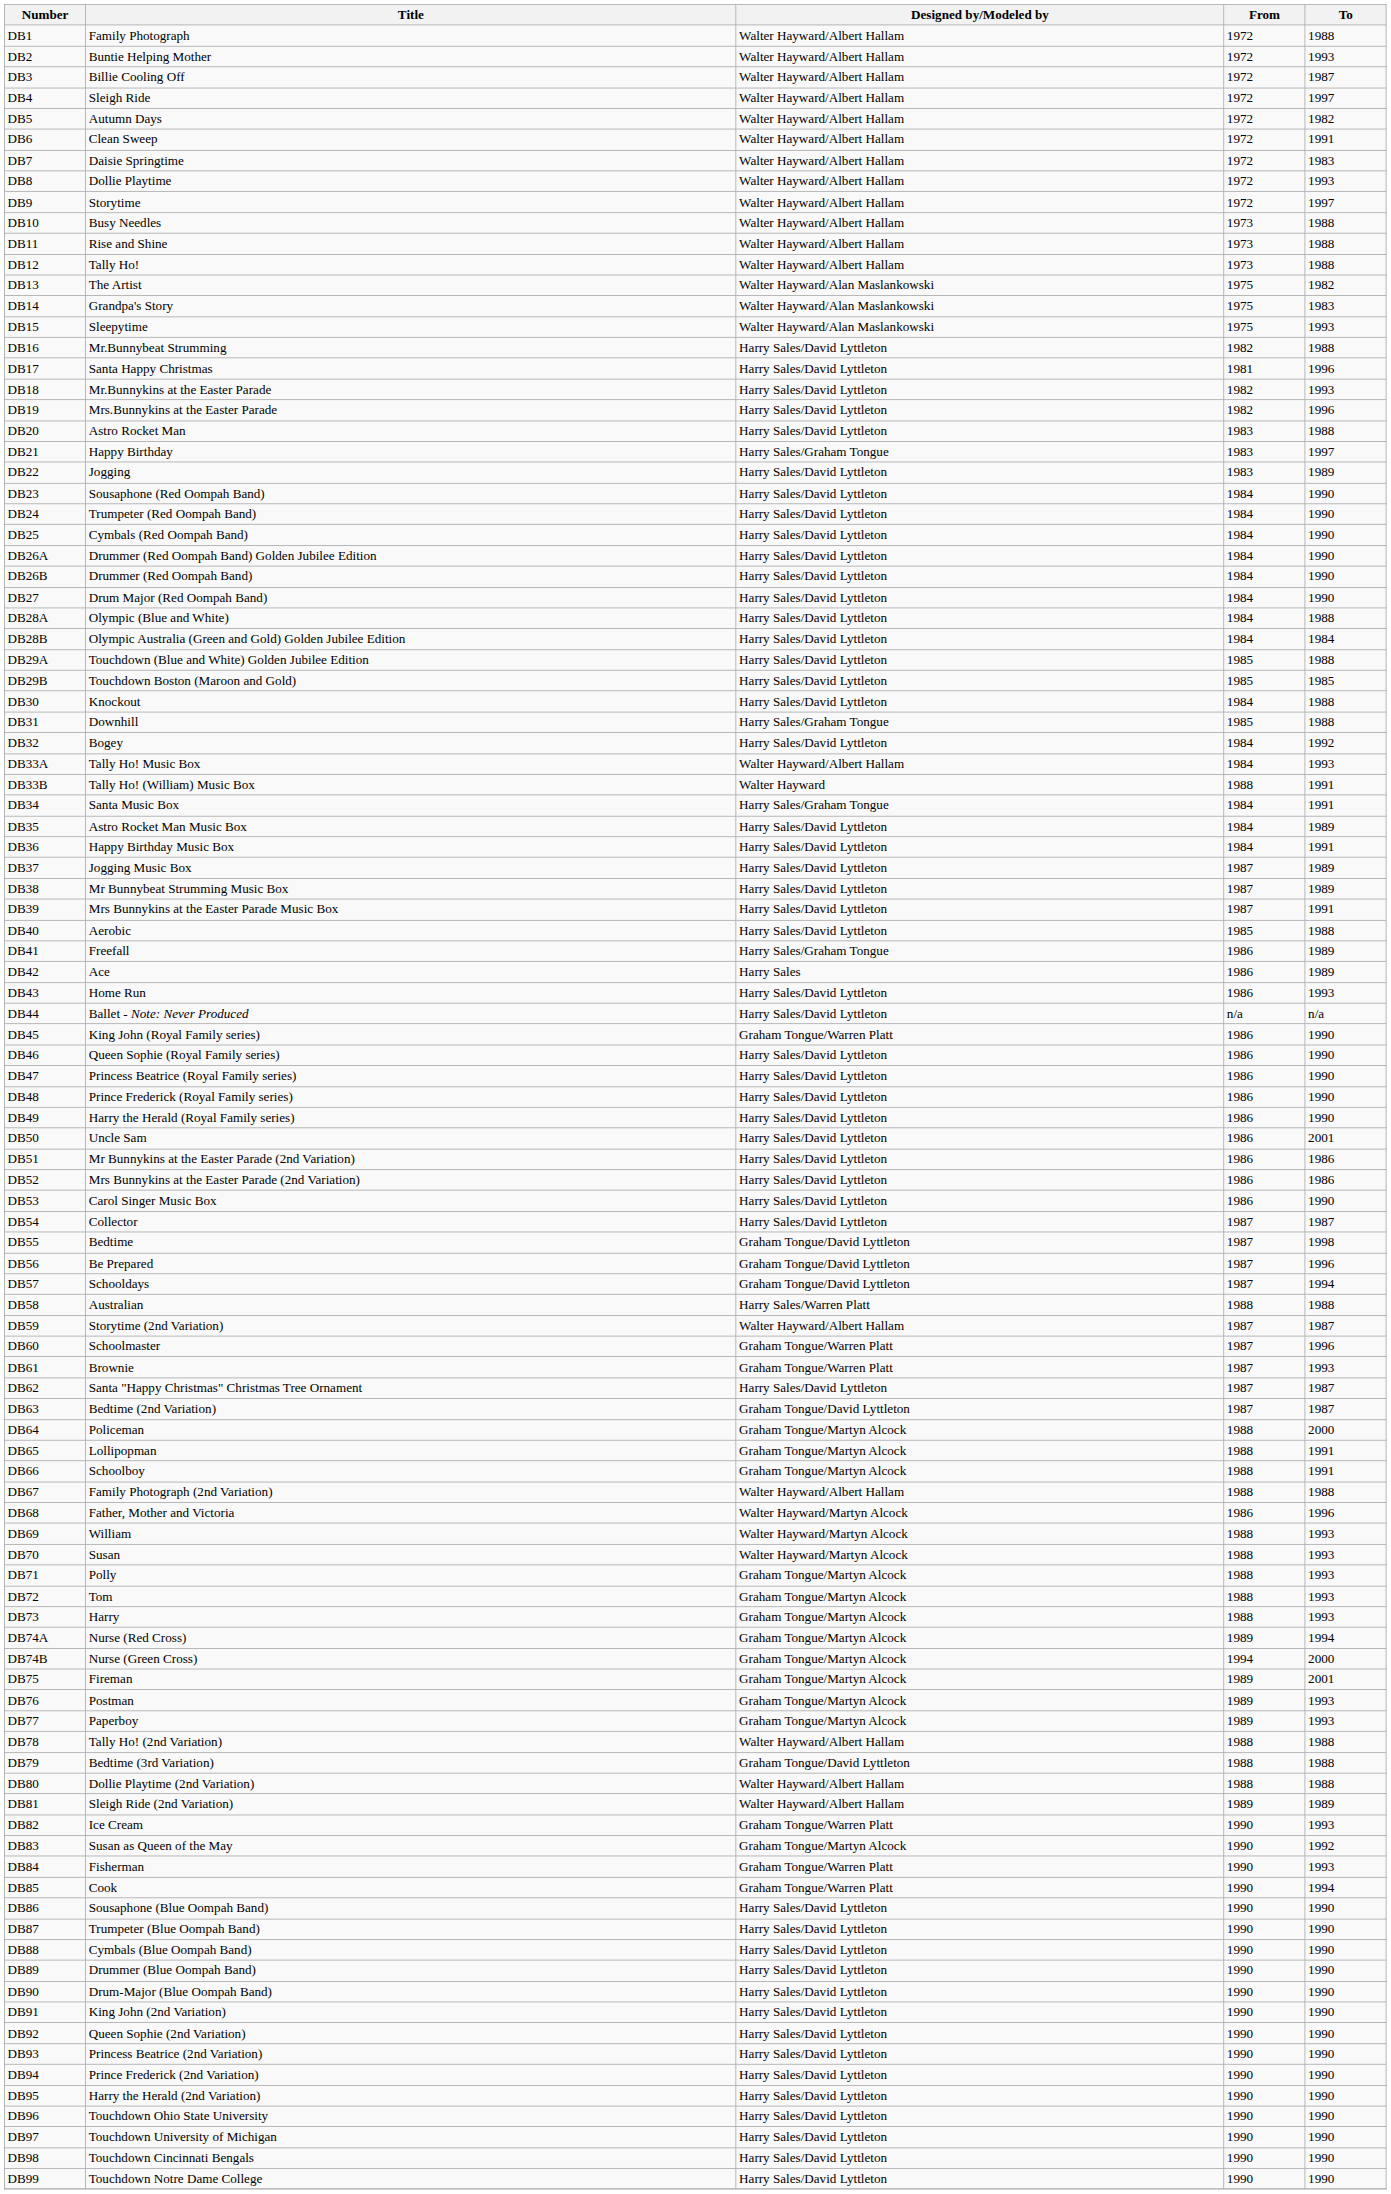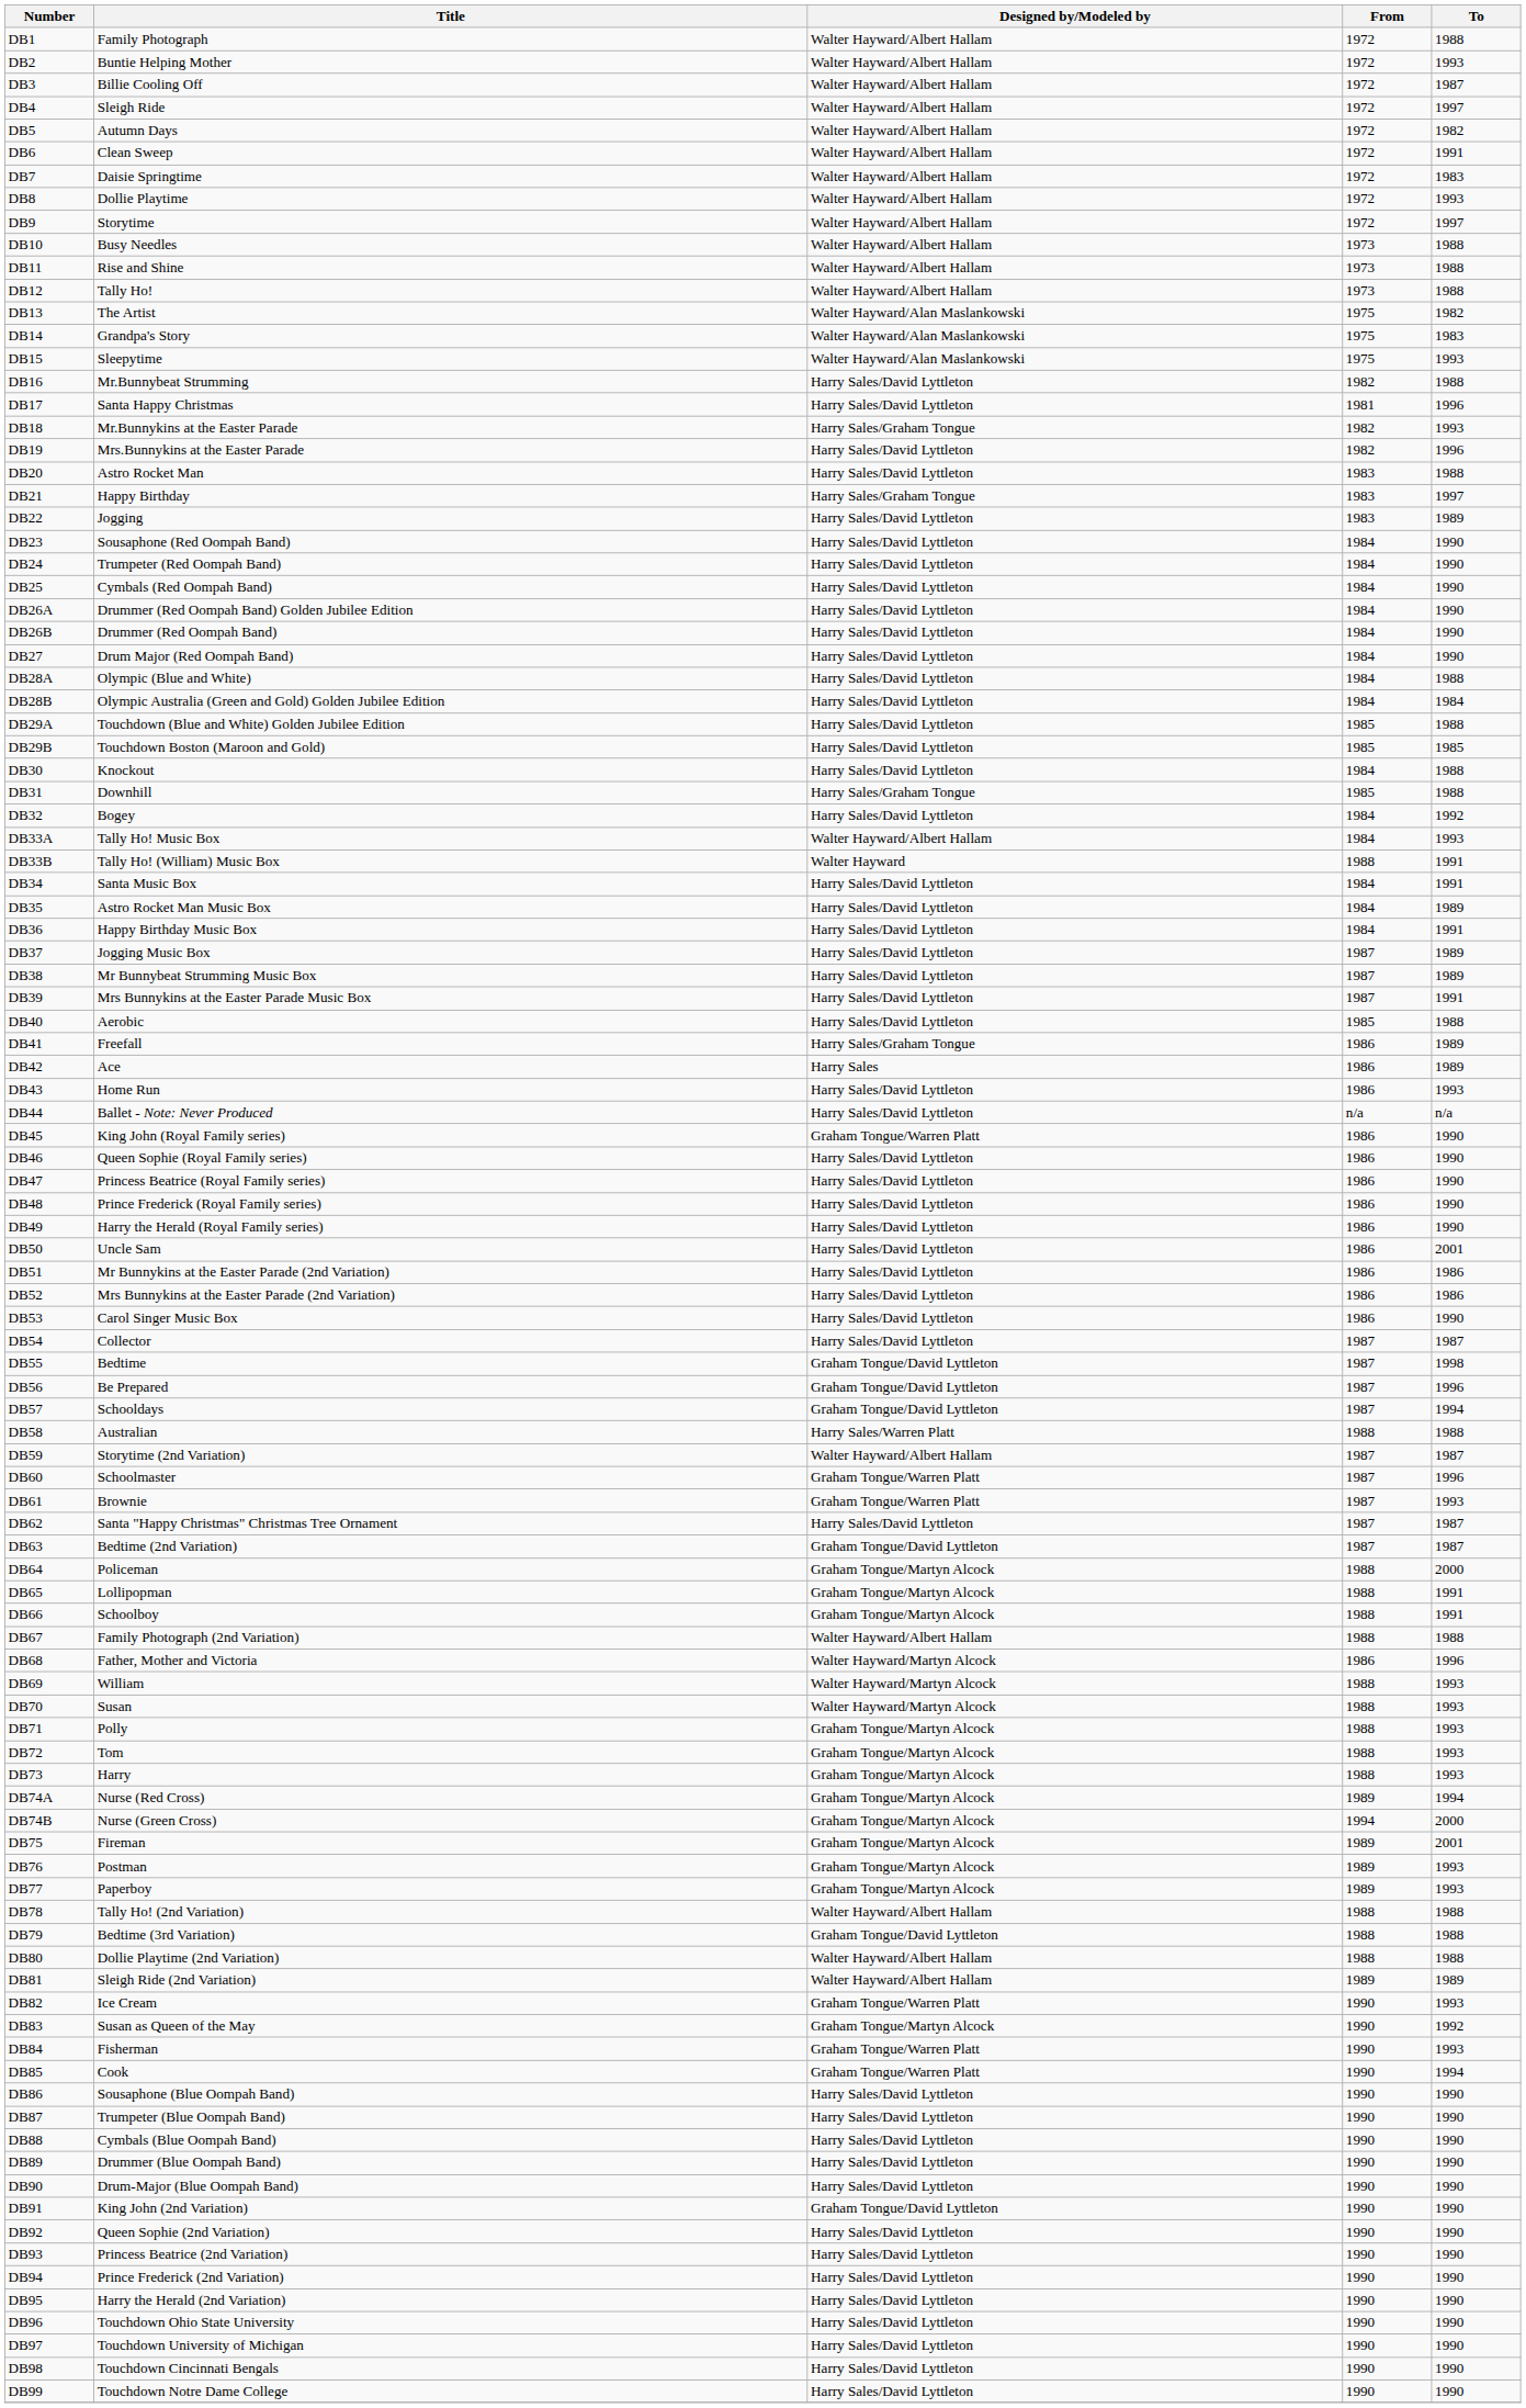DB18 | Designed by/Modeled by: Harry Sales/David Lyttleton -> Harry Sales/Graham Tongue
DB34 | Designed by/Modeled by: Harry Sales/Graham Tongue -> Harry Sales/David Lyttleton
DB91 | Designed by/Modeled by: Harry Sales/David Lyttleton -> Graham Tongue/David Lyttleton
